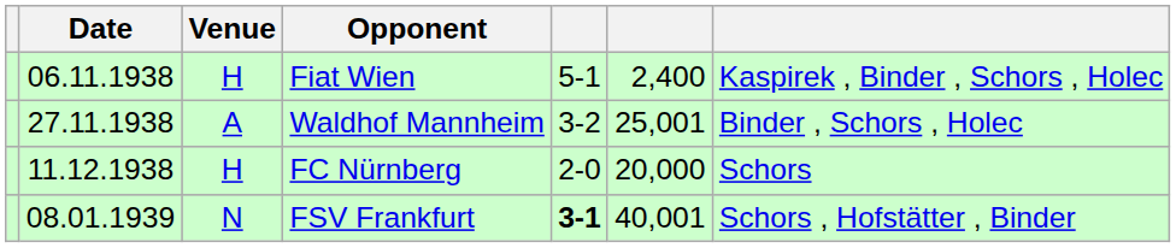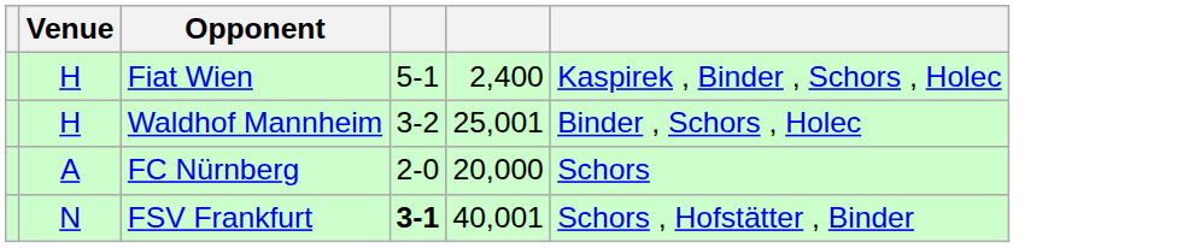- column: Date | 06.11.1938 | 27.11.1938 | 11.12.1938 | 08.01.1939
Waldhof Mannheim | Venue: A -> H
FC Nürnberg | Venue: H -> A
